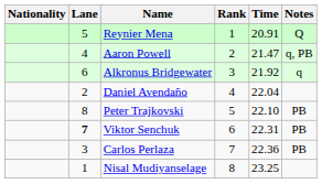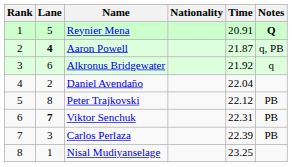columns swapped: Rank <-> Nationality
Reynier Mena | Notes: normal -> bold
Aaron Powell | Lane: normal -> bold
Aaron Powell | Time: 21.47 -> 21.87
Peter Trajkovski | Time: 22.10 -> 22.12
Carlos Perlaza | Time: 22.36 -> 22.39
